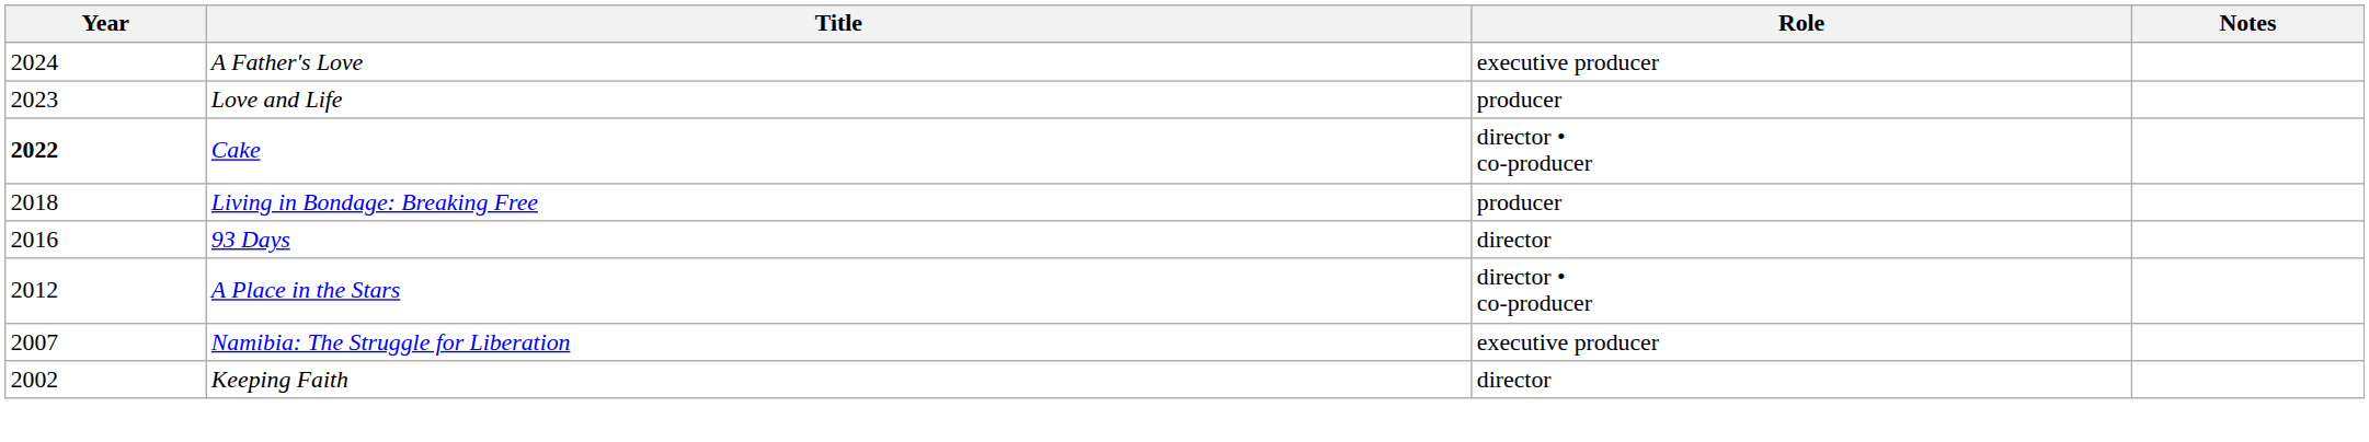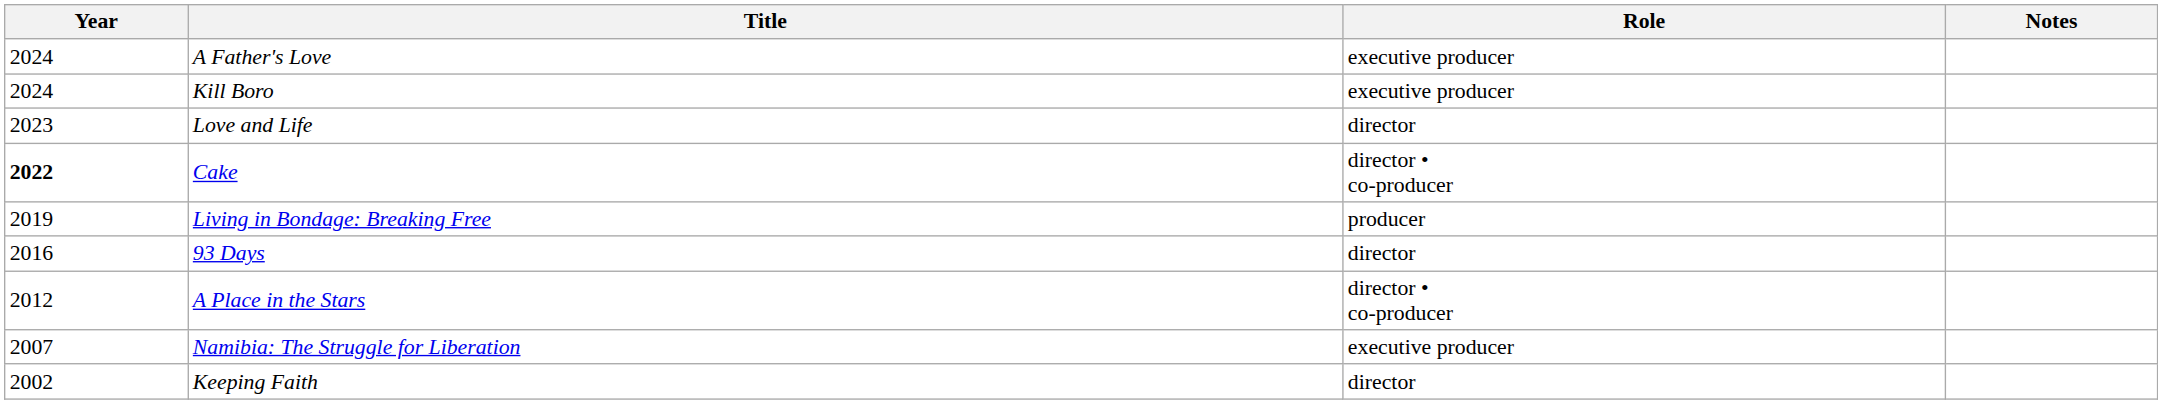+ row: 2024 | Kill Boro | executive producer
Love and Life | Role: producer -> director
Living in Bondage: Breaking Free | Year: 2018 -> 2019
